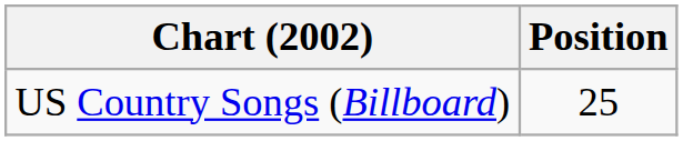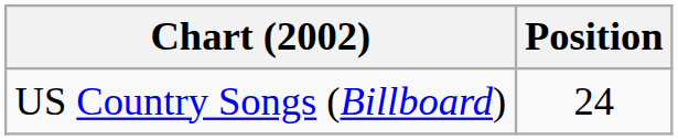US Country Songs (Billboard) | Position: 25 -> 24
